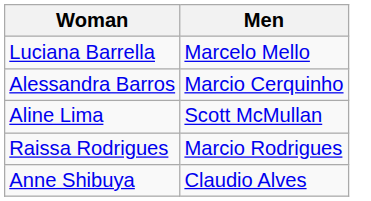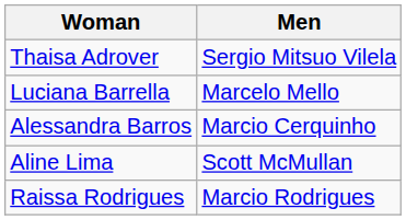+ row: Thaisa Adrover | Sergio Mitsuo Vilela
- row: Anne Shibuya | Claudio Alves
